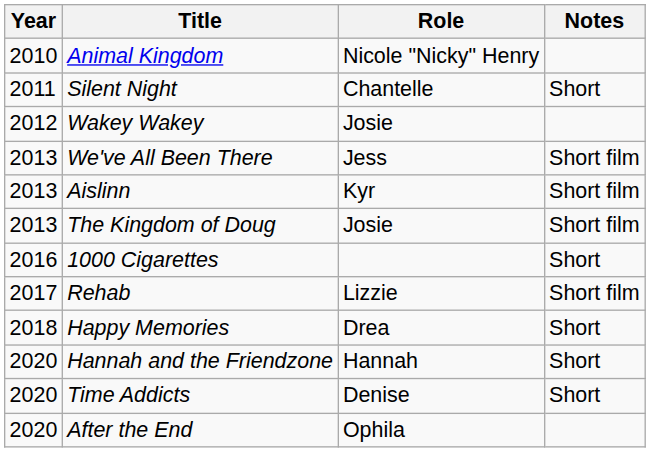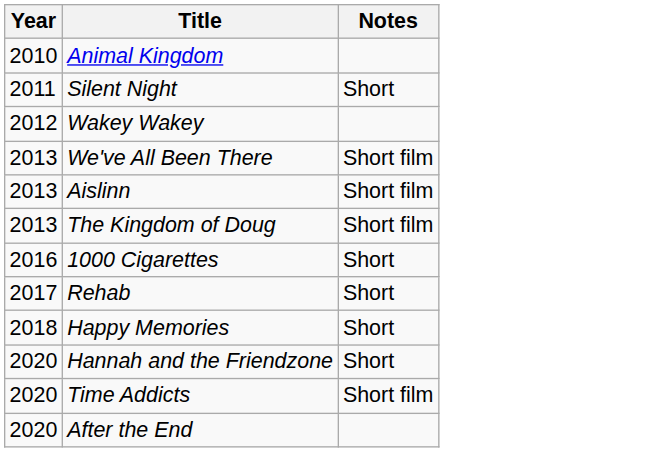- column: Role | Nicole "Nicky" Henry | Chantelle | Josie | Jess | Kyr | Josie | Lizzie | Drea | Hannah | Denise | Ophila
Rehab | Notes: Short film -> Short
Time Addicts | Notes: Short -> Short film
